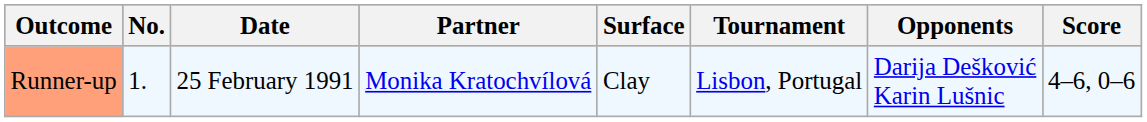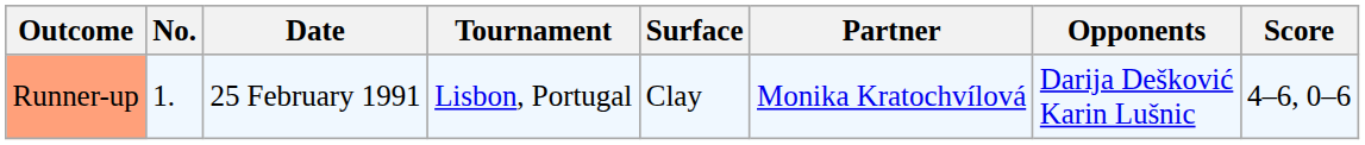columns swapped: Tournament <-> Partner
